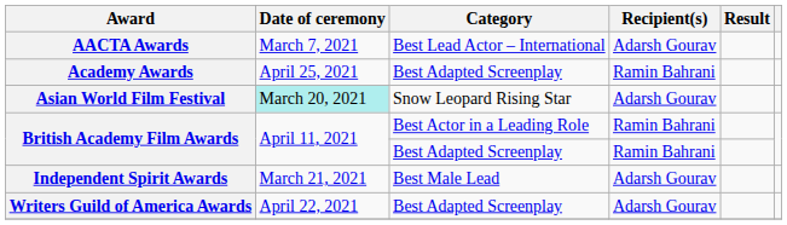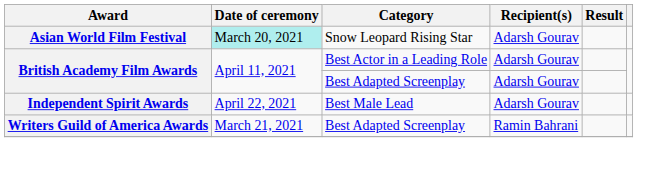- row: AACTA Awards | March 7, 2021 | Best Lead Actor – International | Adarsh Gourav
- row: Academy Awards | April 25, 2021 | Best Adapted Screenplay | Ramin Bahrani
British Academy Film Awards / Best Actor in a Leading Role | Recipient(s): Ramin Bahrani -> Adarsh Gourav
British Academy Film Awards / Best Adapted Screenplay | Recipient(s): Ramin Bahrani -> Adarsh Gourav
Independent Spirit Awards | Date of ceremony: March 21, 2021 -> April 22, 2021
Writers Guild of America Awards | Date of ceremony: April 22, 2021 -> March 21, 2021
Writers Guild of America Awards | Recipient(s): Adarsh Gourav -> Ramin Bahrani
